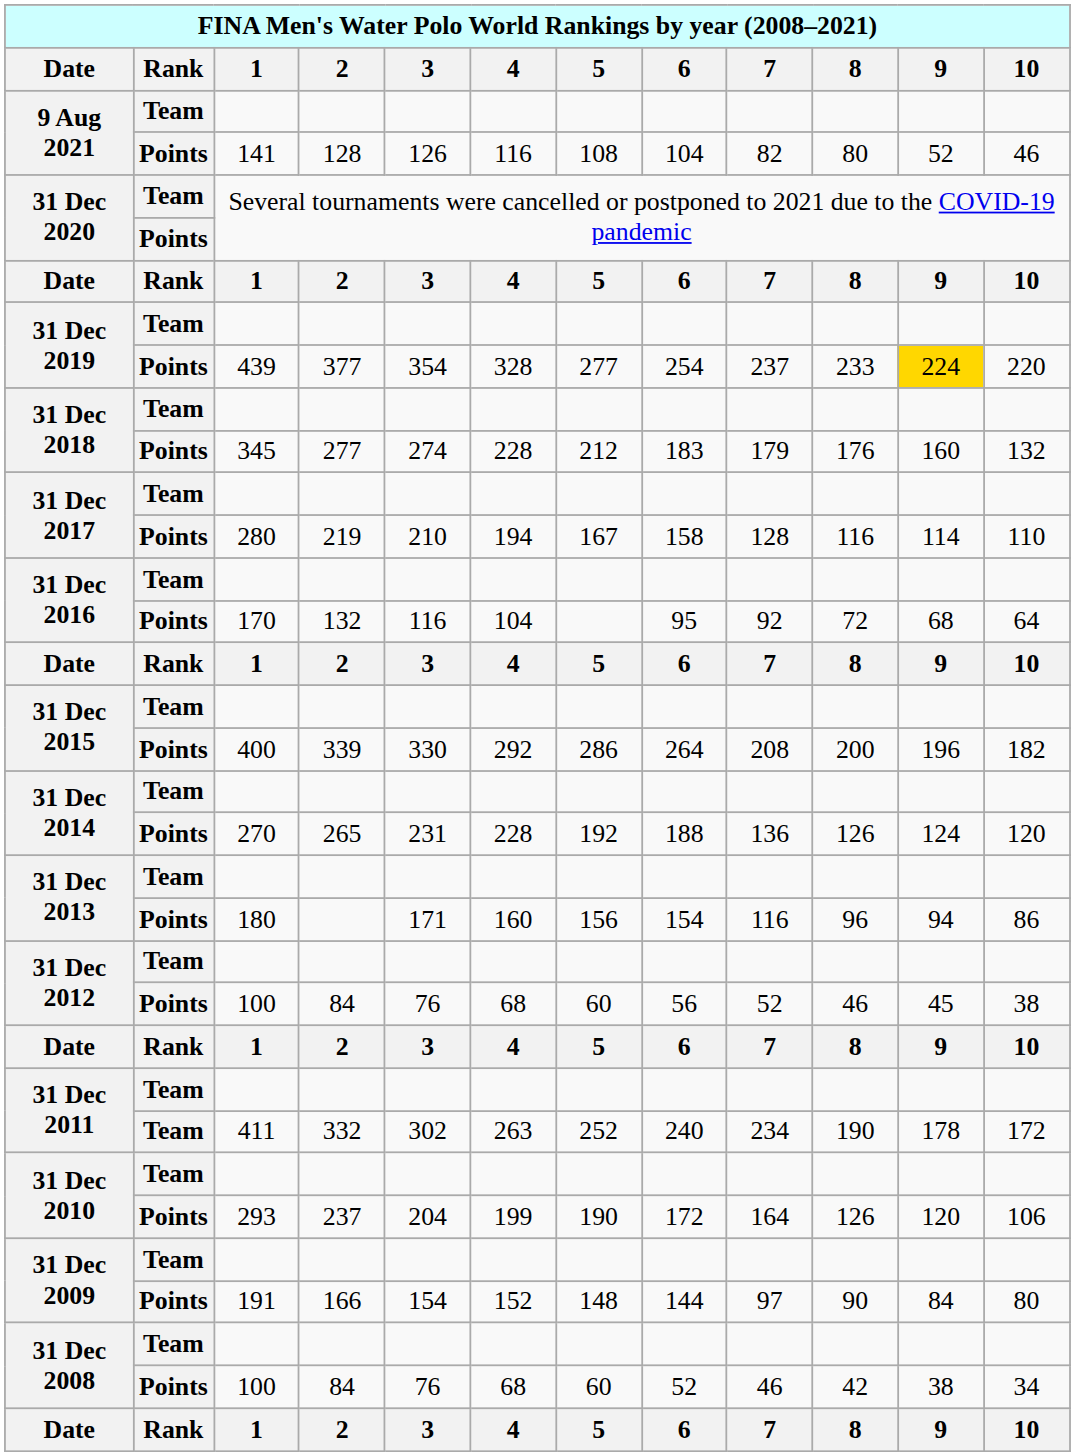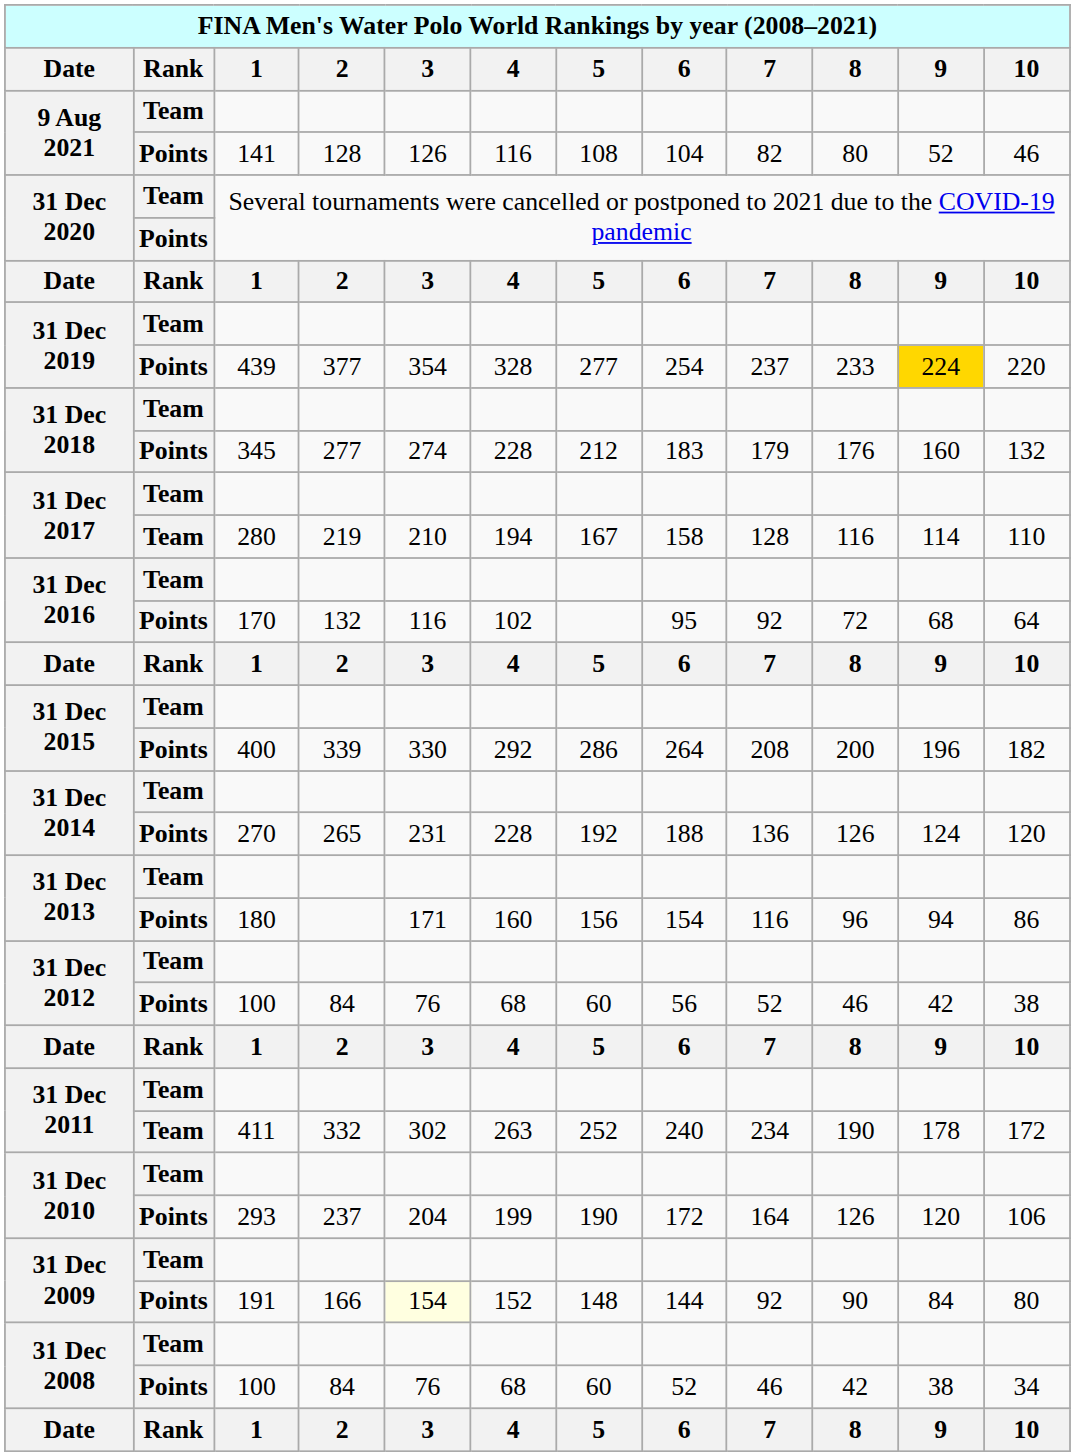31 Dec 2017 / 280 | Rank: Points -> Team
31 Dec 2016 / 170 | 4: 104 -> 102
31 Dec 2012 / 100 | 9: 45 -> 42
31 Dec 2009 / 191 | 3: no background -> lightyellow background
31 Dec 2009 / 191 | 7: 97 -> 92
